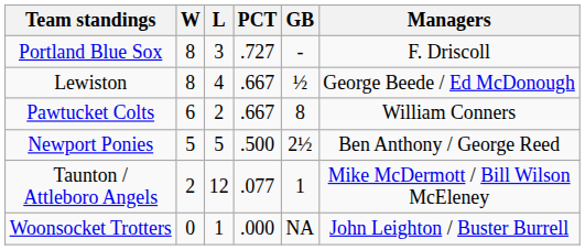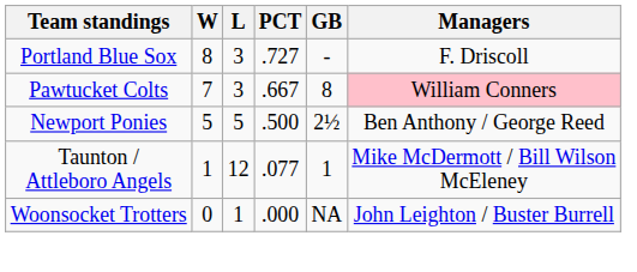- row: Lewiston | 8 | 4 | .667 | ½ | George Beede / Ed McDonough
Pawtucket Colts | W: 6 -> 7
Pawtucket Colts | L: 2 -> 3
Pawtucket Colts | Managers: no background -> pink background
Taunton / Attleboro Angels | W: 2 -> 1
